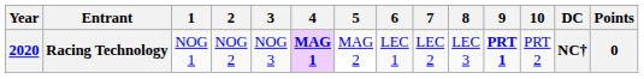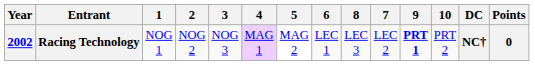columns swapped: 7 <-> 8
Racing Technology | Year: 2020 -> 2002
Racing Technology | 4: bold -> normal
